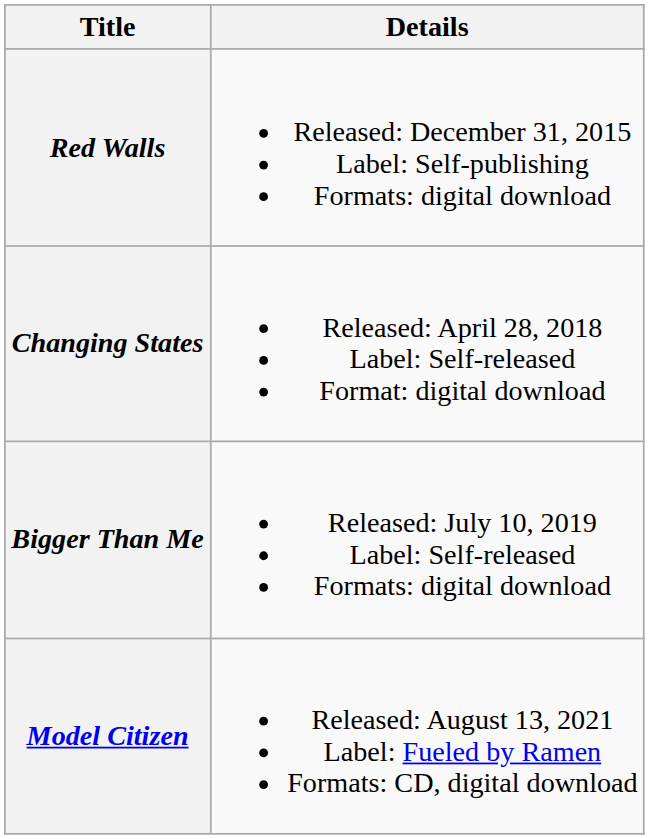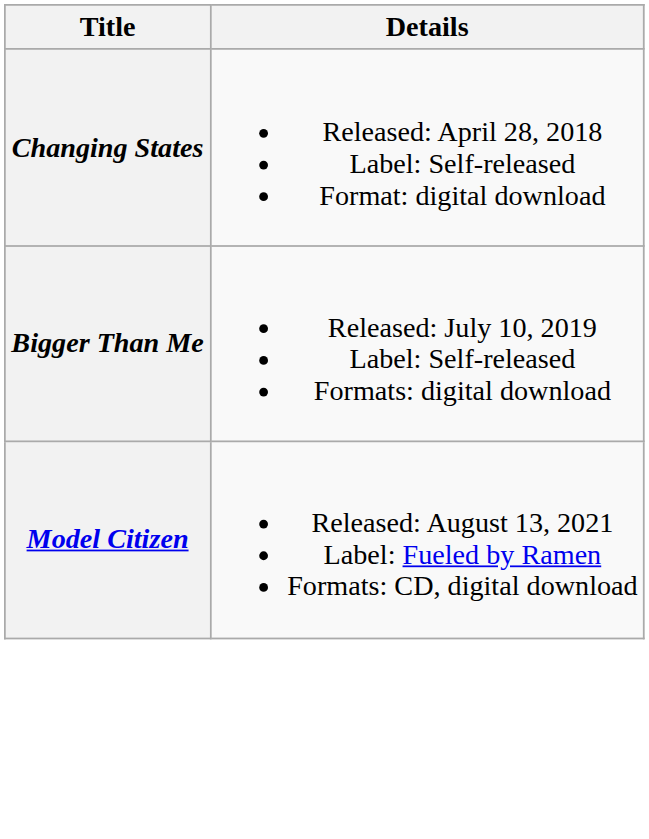- row: Red Walls | Released: December 31, 2015 Label: Self-publishing Formats: digital download
